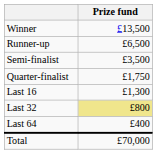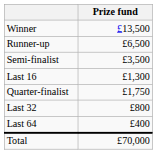rows swapped: Quarter-finalist <-> Last 16
Last 32 | Prize fund: khaki background -> no background
